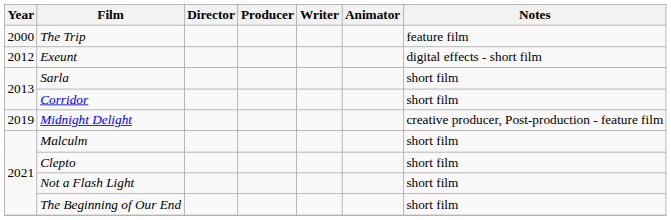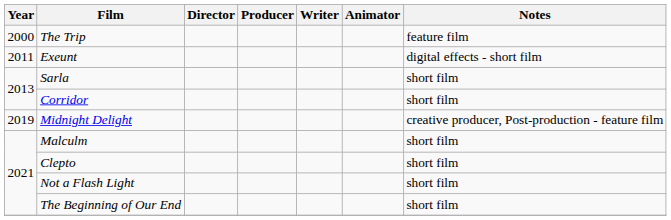Exeunt | Year: 2012 -> 2011
